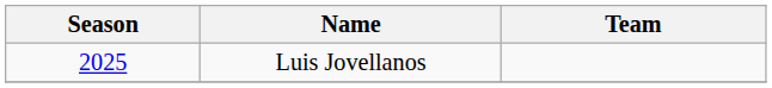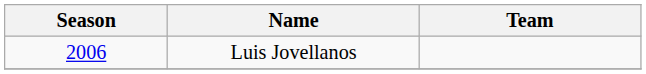Luis Jovellanos | Season: 2025 -> 2006
